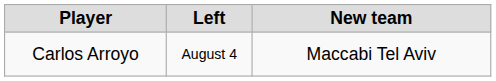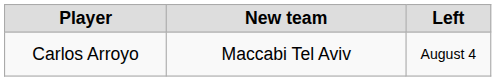columns swapped: Left <-> New team
